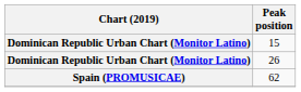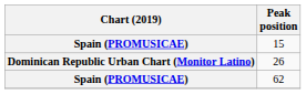15 | Chart (2019): Dominican Republic Urban Chart (Monitor Latino) -> Spain (PROMUSICAE)
